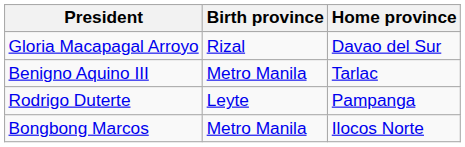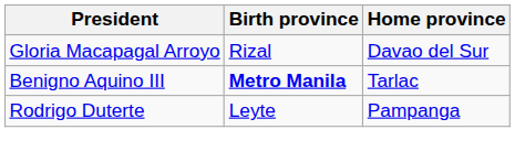Benigno Aquino III | Birth province: normal -> bold
- row: Bongbong Marcos | Metro Manila | Ilocos Norte
